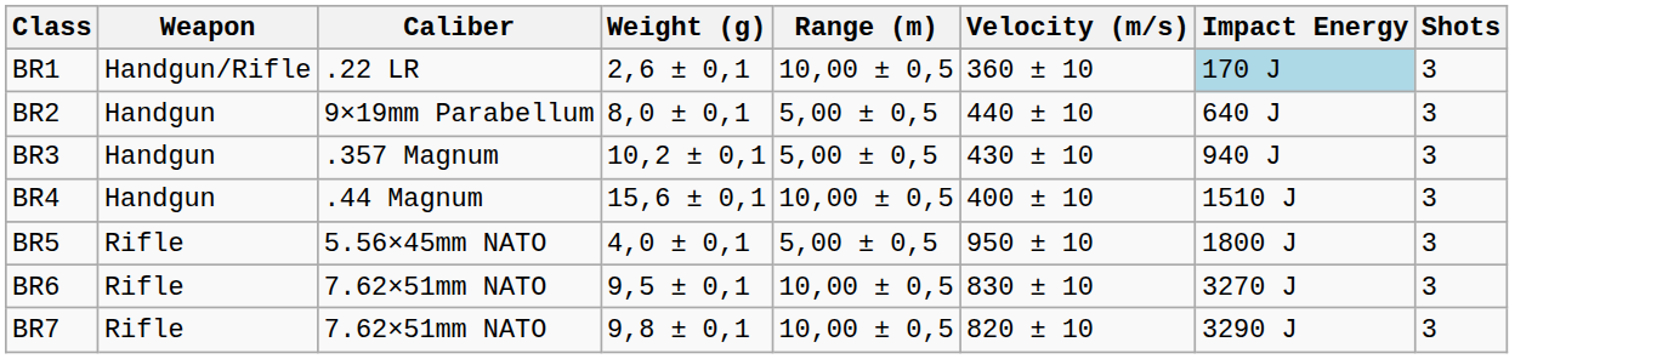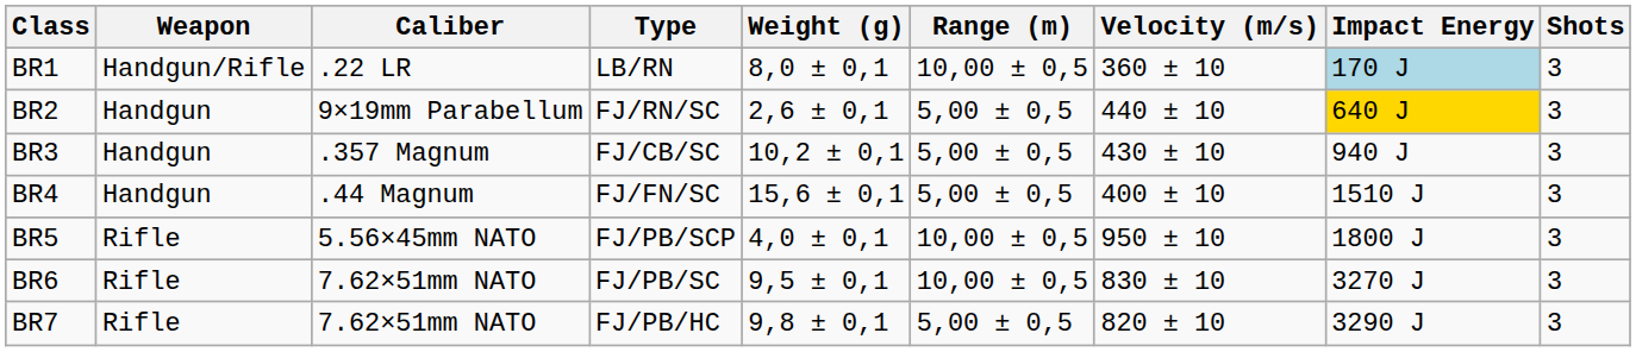+ column: Type | LB/RN | FJ/RN/SC | FJ/CB/SC | FJ/FN/SC | FJ/PB/SCP | FJ/PB/SC | FJ/PB/HC
BR1 | Weight (g): 2,6 ± 0,1 -> 8,0 ± 0,1
BR2 | Weight (g): 8,0 ± 0,1 -> 2,6 ± 0,1
BR2 | Impact Energy: no background -> gold background
BR4 | Range (m): 10,00 ± 0,5 -> 5,00 ± 0,5
BR5 | Range (m): 5,00 ± 0,5 -> 10,00 ± 0,5
BR7 | Range (m): 10,00 ± 0,5 -> 5,00 ± 0,5
